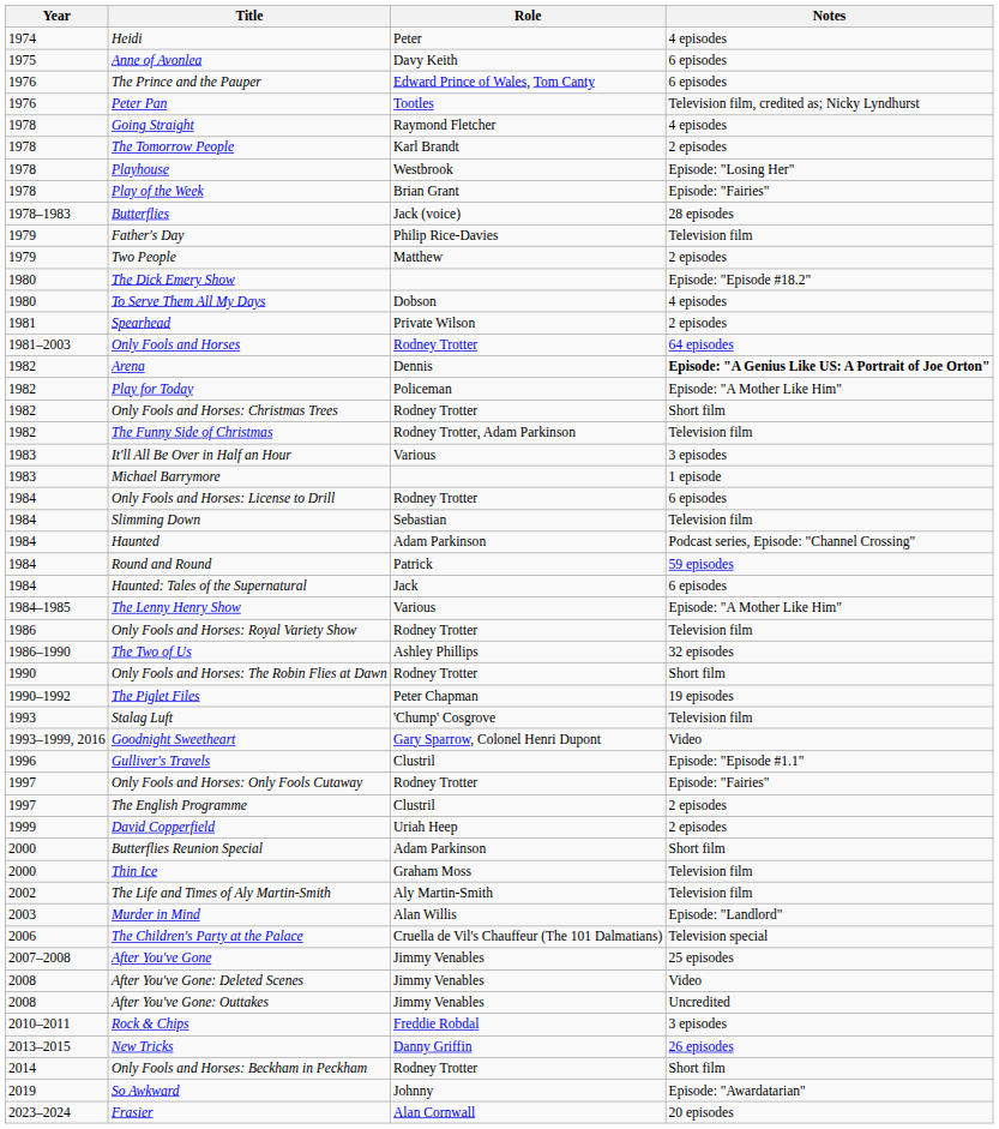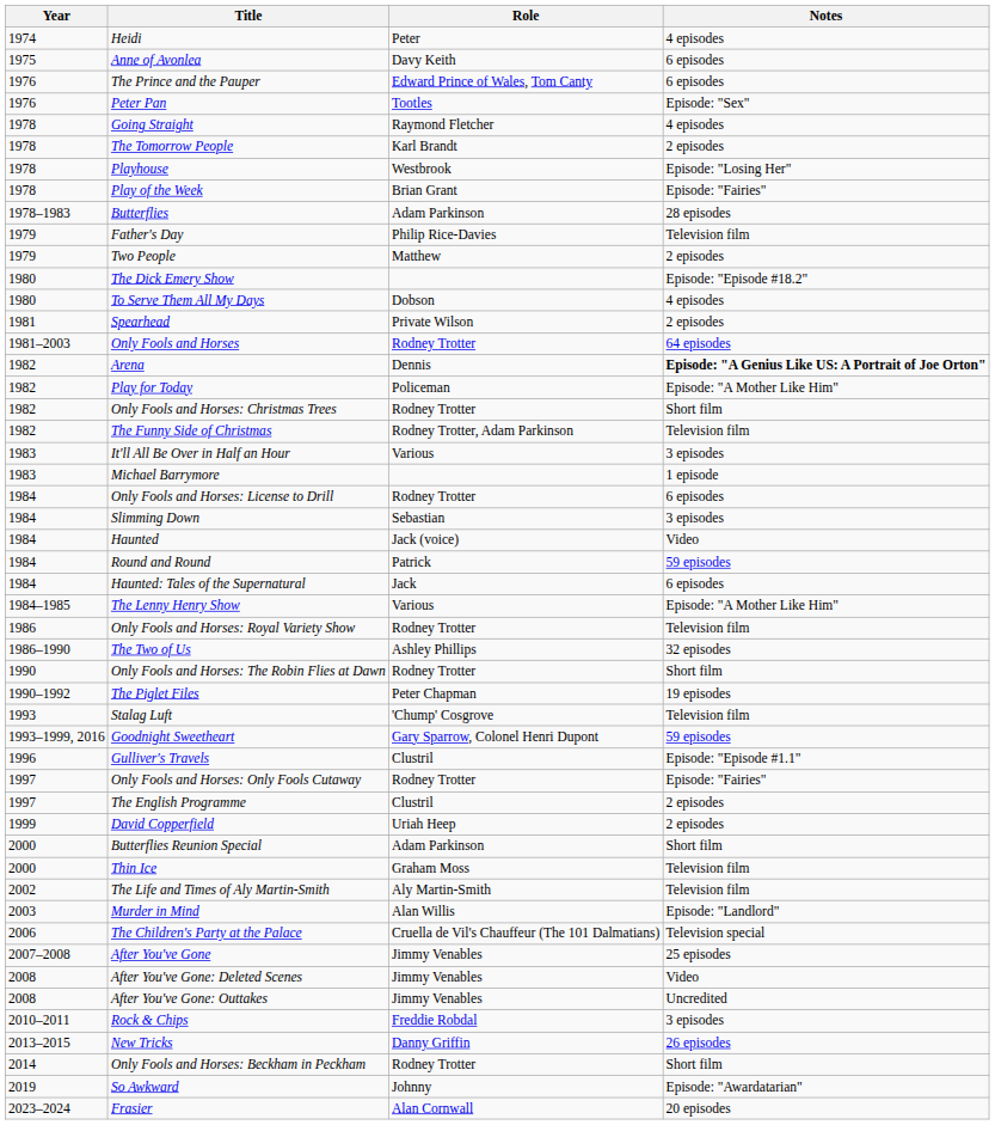Peter Pan | Notes: Television film, credited as; Nicky Lyndhurst -> Episode: "Sex"
Butterflies | Role: Jack (voice) -> Adam Parkinson
Slimming Down | Notes: Television film -> 3 episodes
Haunted | Role: Adam Parkinson -> Jack (voice)
Haunted | Notes: Podcast series, Episode: "Channel Crossing" -> Video
Goodnight Sweetheart | Notes: Video -> 59 episodes
